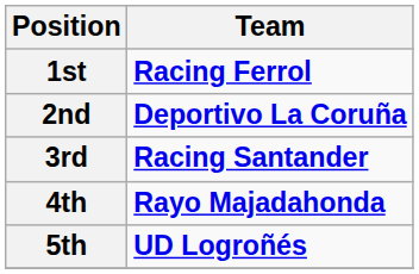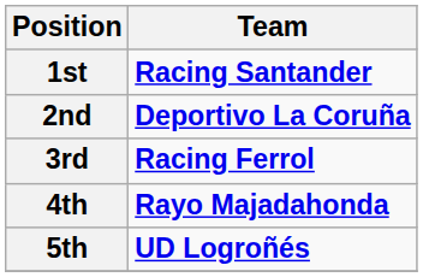1st | Team: Racing Ferrol -> Racing Santander
3rd | Team: Racing Santander -> Racing Ferrol
